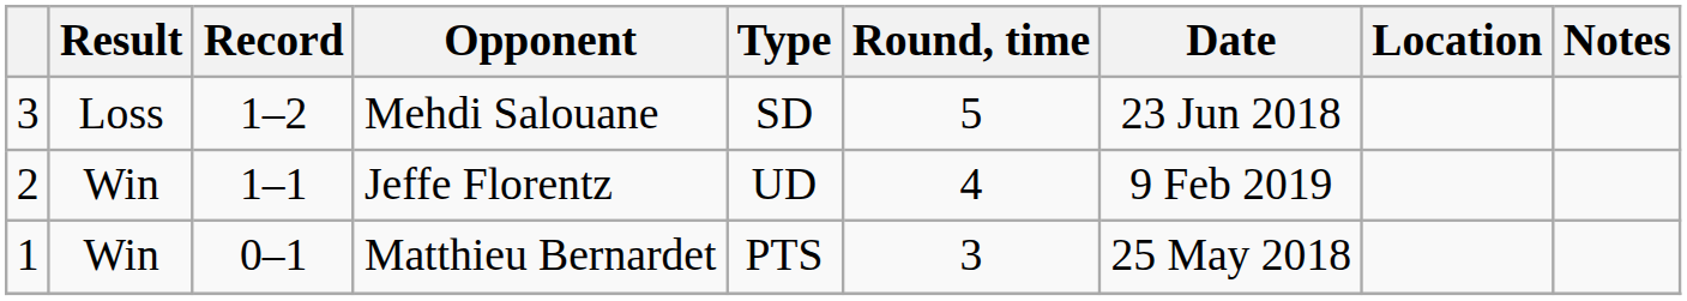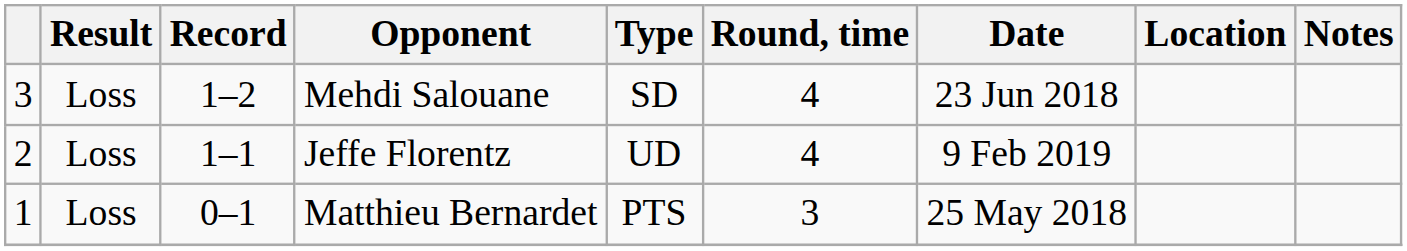Mehdi Salouane | Round, time: 5 -> 4
Jeffe Florentz | Result: Win -> Loss
Matthieu Bernardet | Result: Win -> Loss
